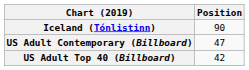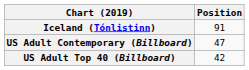Iceland (Tónlistinn) | Position: 90 -> 91
